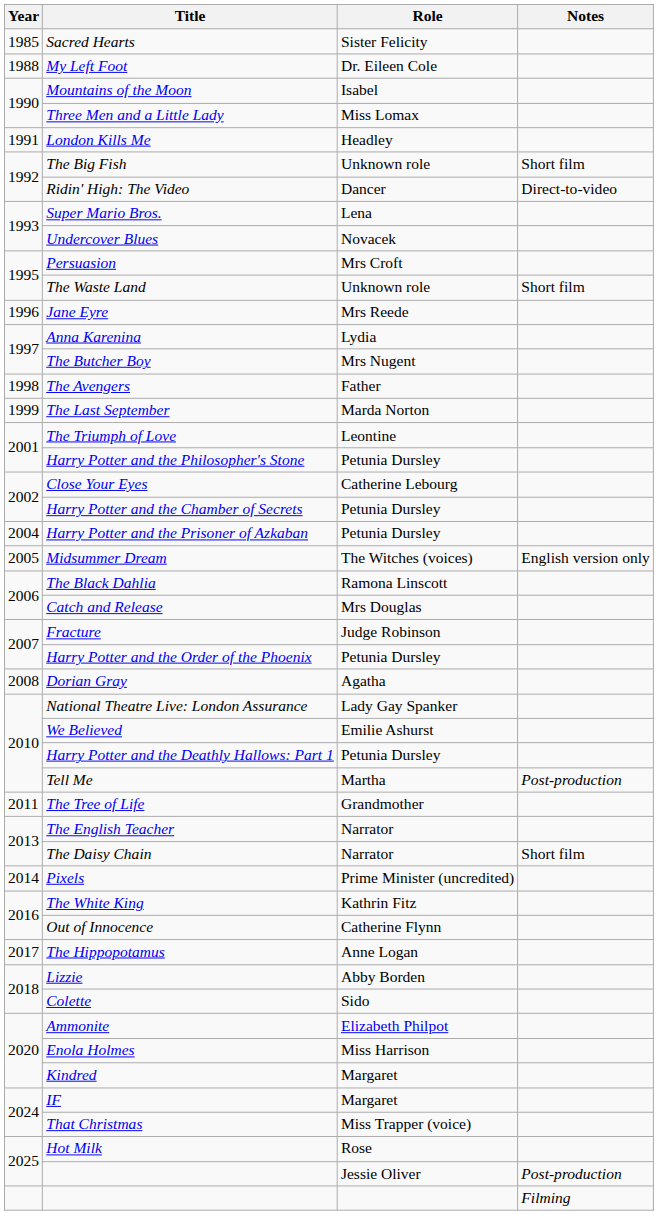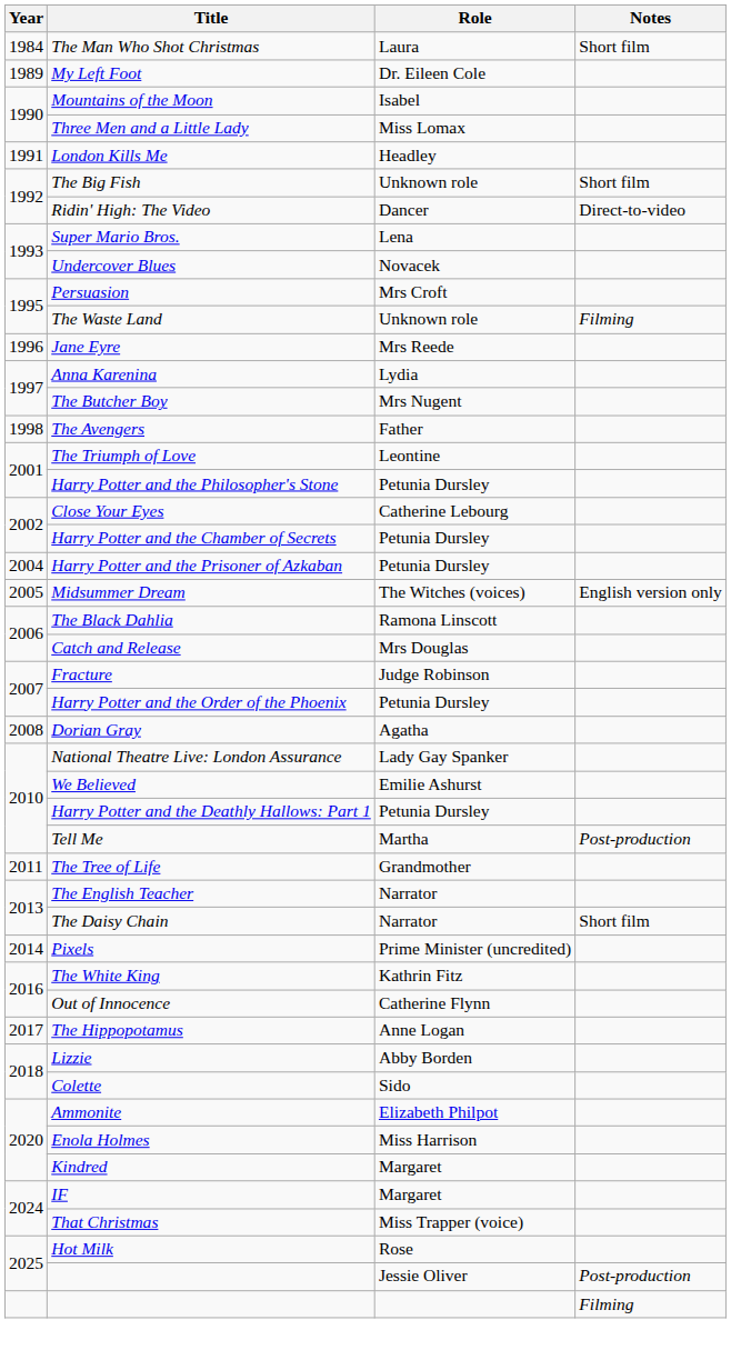+ row: 1984 | The Man Who Shot Christmas | Laura | Short film
- row: 1985 | Sacred Hearts | Sister Felicity
My Left Foot | Year: 1988 -> 1989
The Waste Land | Notes: Short film -> Filming
- row: 1999 | The Last September | Marda Norton
